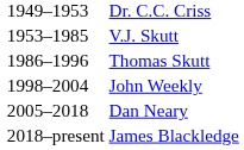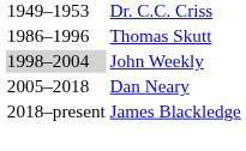- row: 1953–1985 | V.J. Skutt
John Weekly | column 1: no background -> lightgrey background
